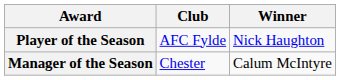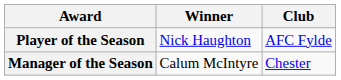columns swapped: Winner <-> Club
